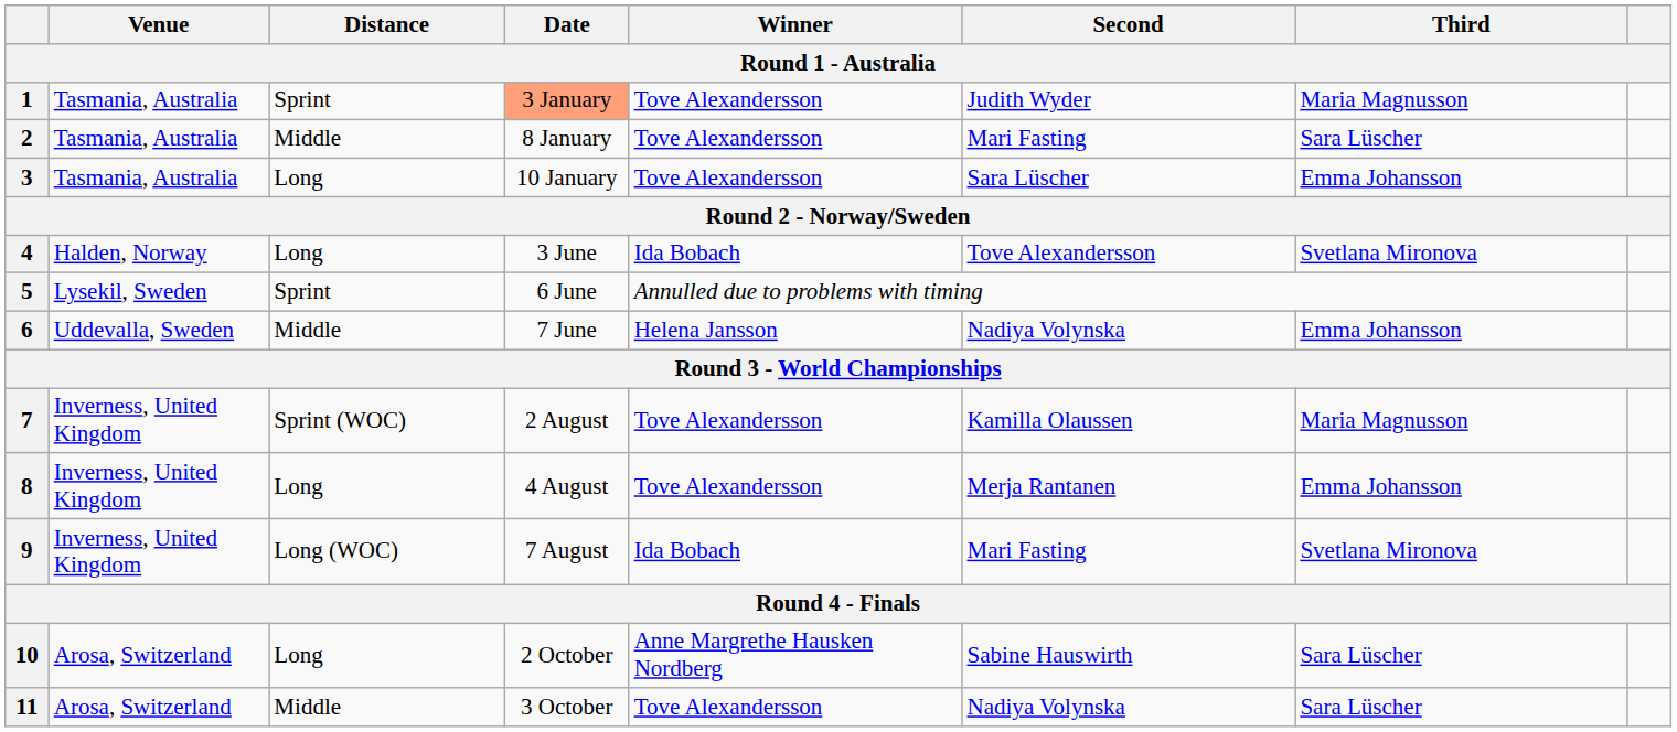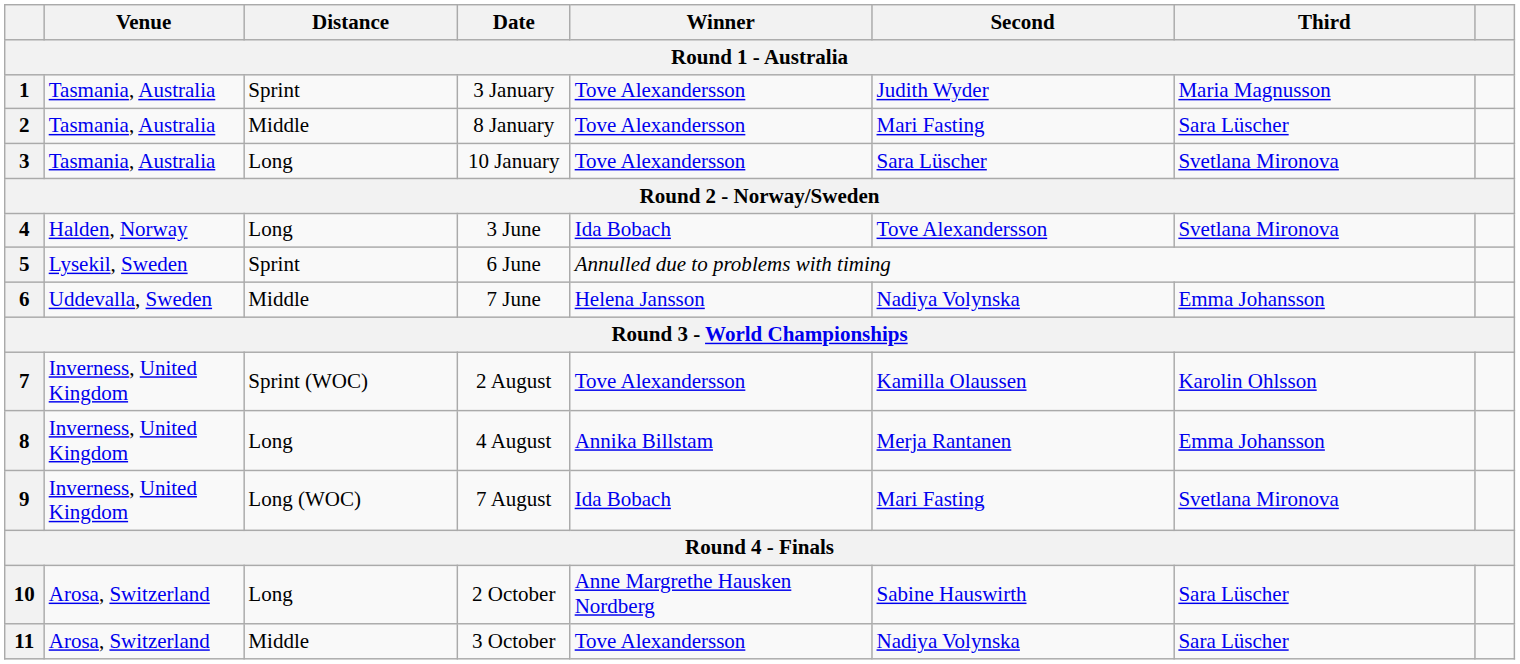1 | Date: lightsalmon background -> no background
3 | Third: Emma Johansson -> Svetlana Mironova
7 | Third: Maria Magnusson -> Karolin Ohlsson
8 | Winner: Tove Alexandersson -> Annika Billstam
